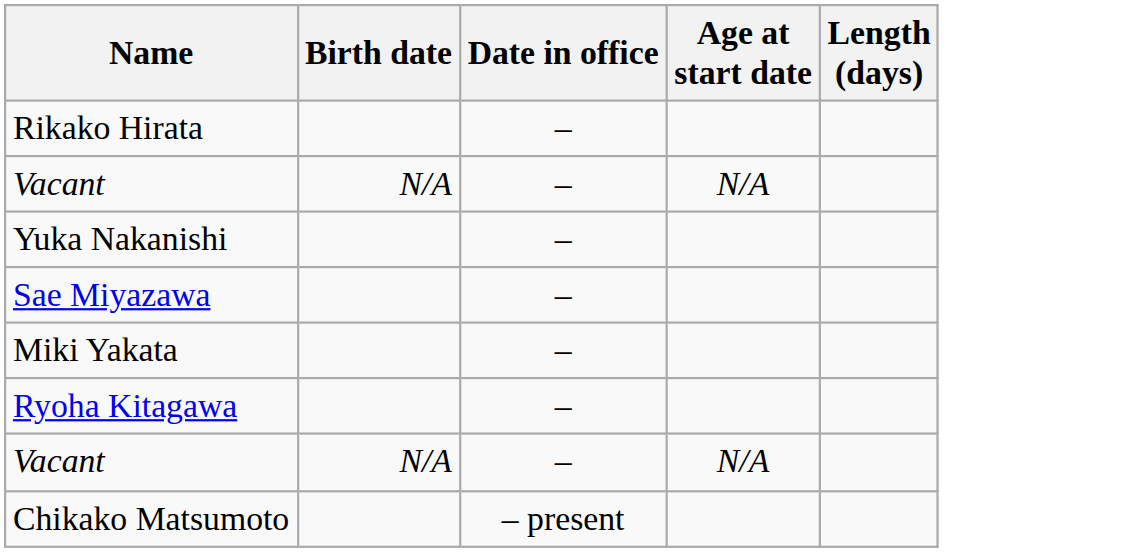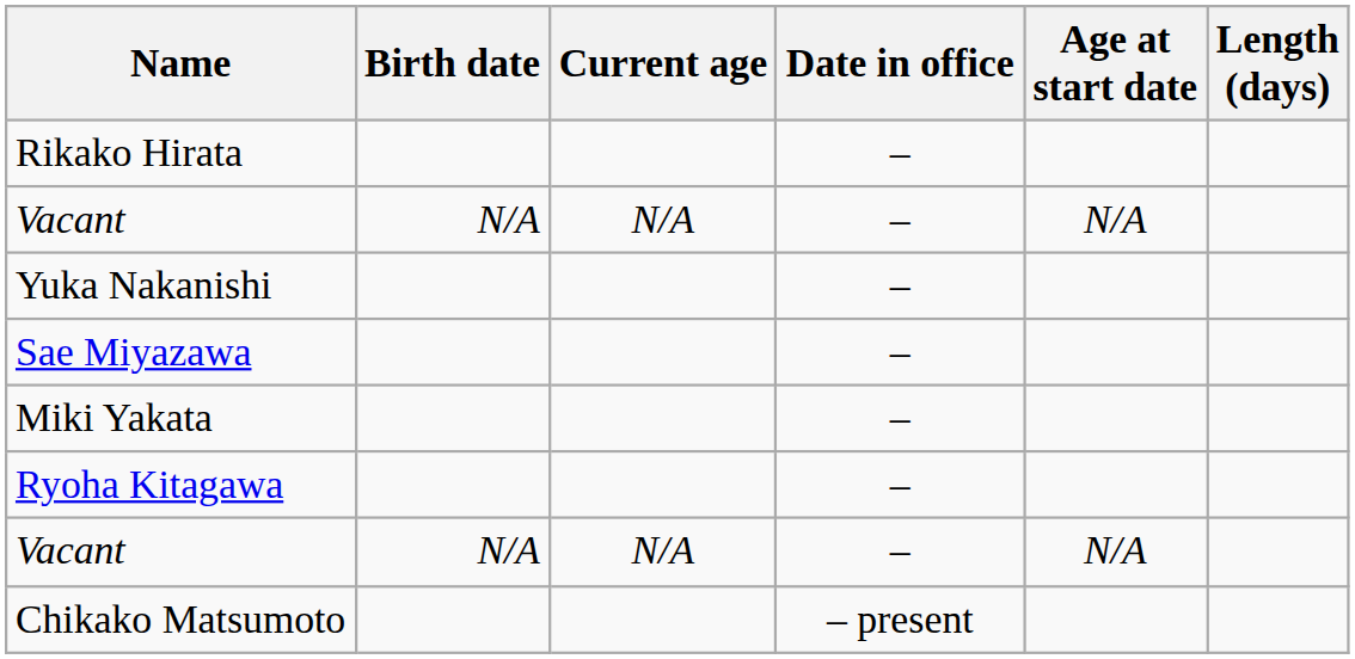+ column: Current age | N/A | N/A
